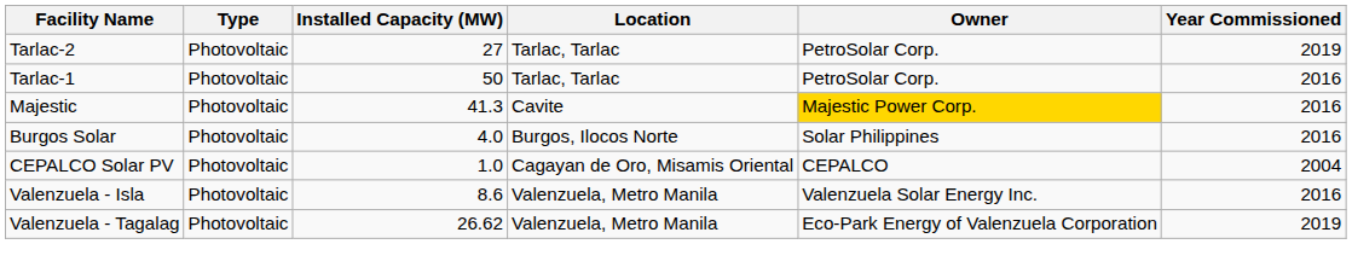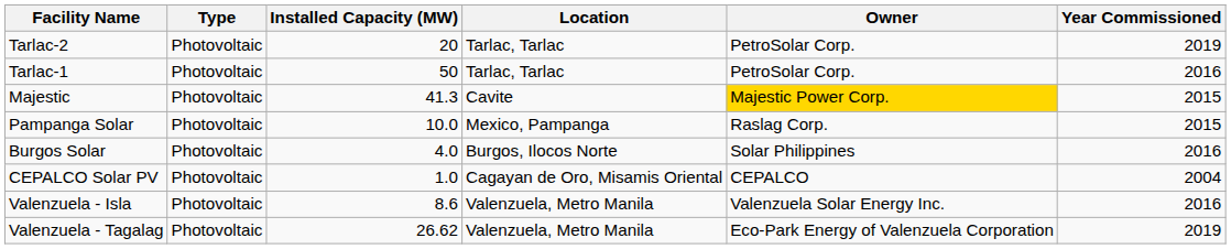Tarlac-2 | Installed Capacity (MW): 27 -> 20
Majestic | Year Commissioned: 2016 -> 2015
+ row: Pampanga Solar | Photovoltaic | 10.0 | Mexico, Pampanga | Raslag Corp. | 2015
